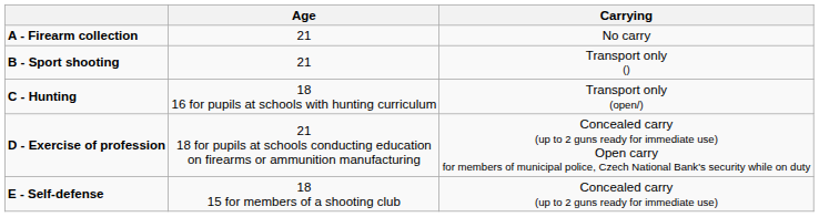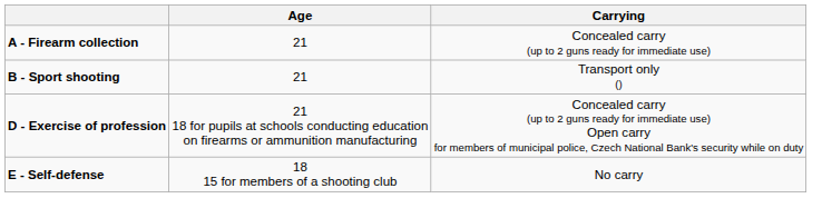A - Firearm collection | Carrying: No carry -> Concealed carry (up to 2 guns ready for immediate use)
- row: C - Hunting | 18 16 for pupils at schools with hunting curriculum | Transport only (open/)
E - Self-defense | Carrying: Concealed carry (up to 2 guns ready for immediate use) -> No carry
